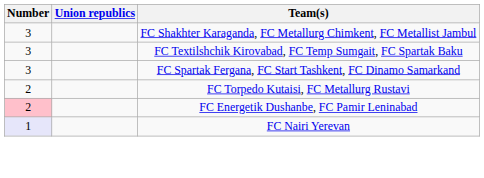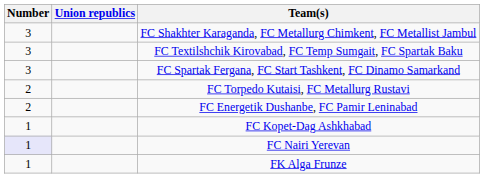FC Energetik Dushanbe, FC Pamir Leninabad | Number: pink background -> no background
+ row: 1 | FC Kopet-Dag Ashkhabad
+ row: 1 | FK Alga Frunze
